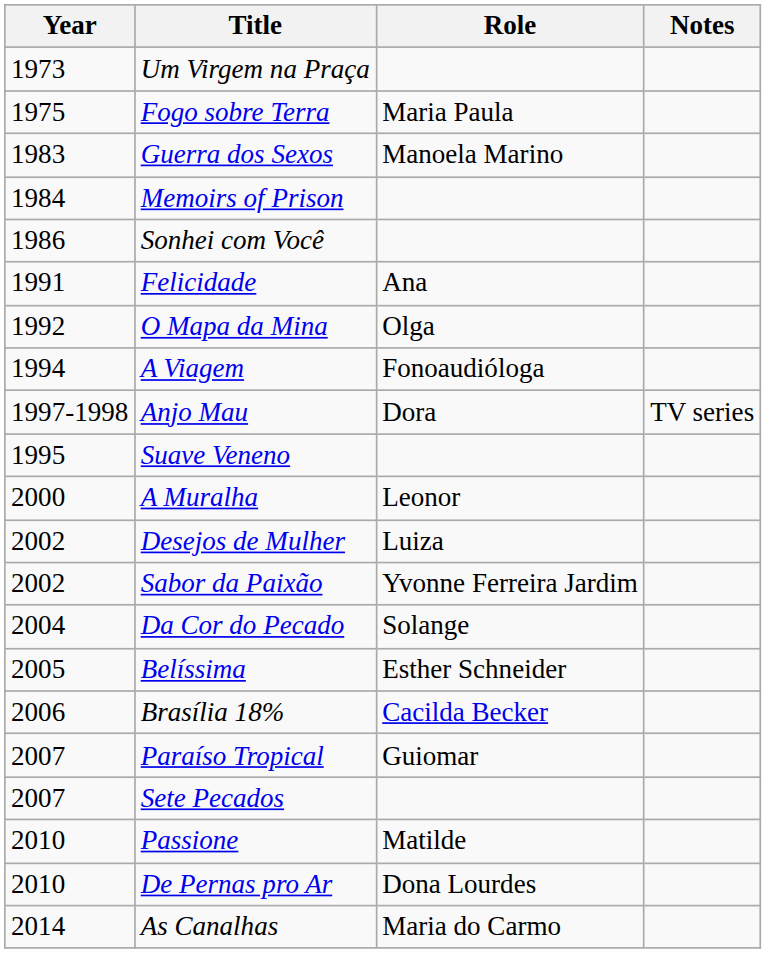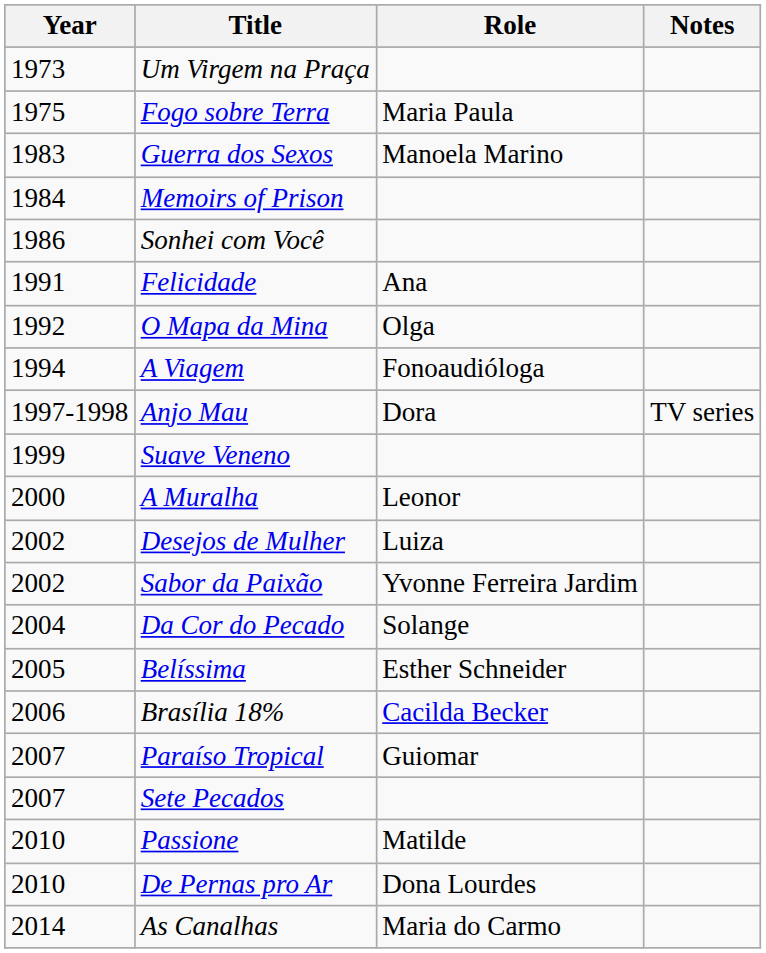Suave Veneno | Year: 1995 -> 1999
